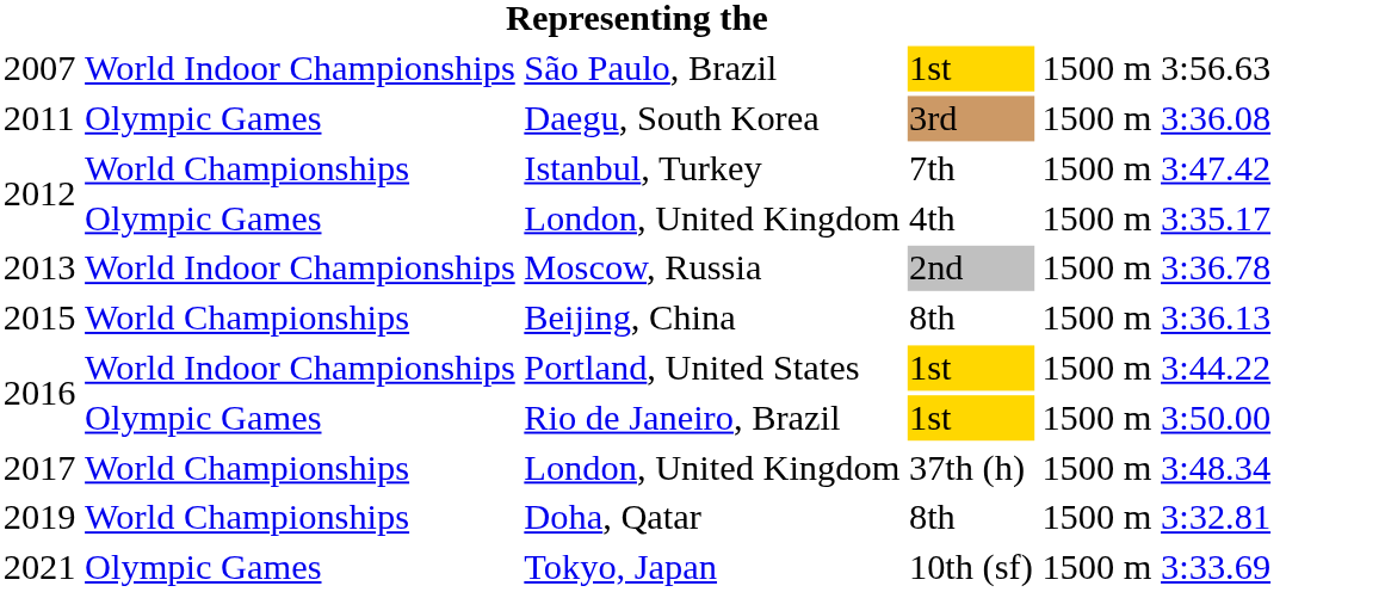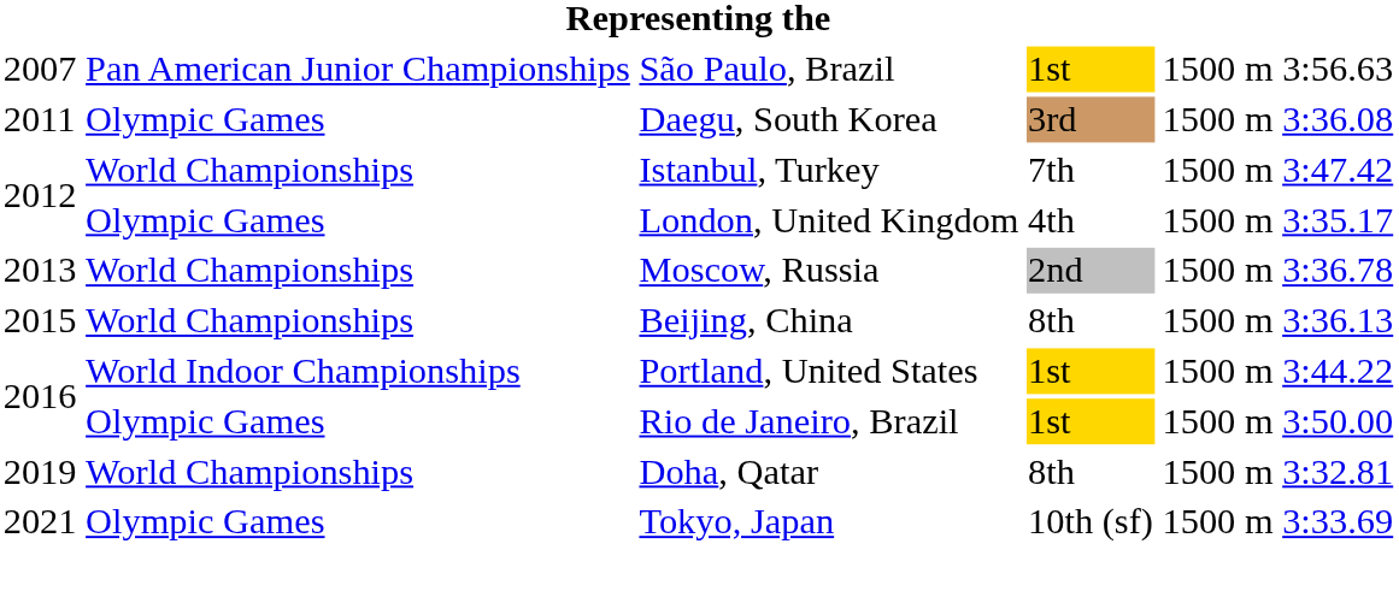São Paulo, Brazil | column 2: World Indoor Championships -> Pan American Junior Championships
Moscow, Russia | column 2: World Indoor Championships -> World Championships
- row: 2017 | World Championships | London, United Kingdom | 37th (h) | 1500 m | 3:48.34
